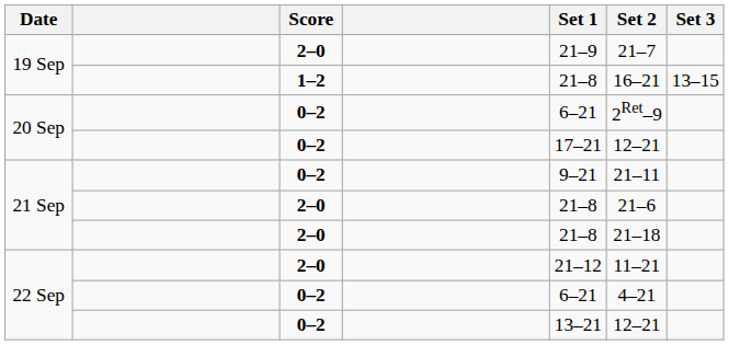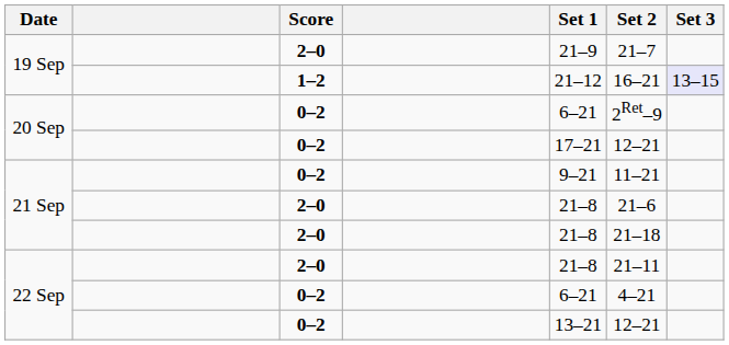19 Sep / 1–2 | Set 1: 21–8 -> 21–12
19 Sep / 1–2 | Set 3: no background -> lavender background
21 Sep / 0–2 | Set 2: 21–11 -> 11–21
22 Sep / 2–0 | Set 1: 21–12 -> 21–8
22 Sep / 2–0 | Set 2: 11–21 -> 21–11
